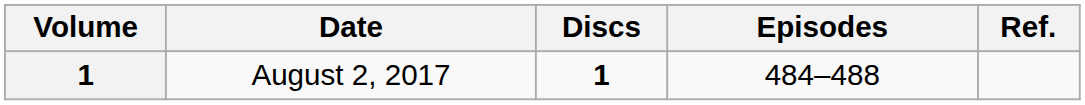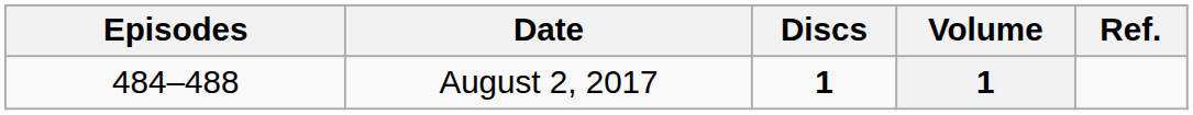columns swapped: Volume <-> Episodes
